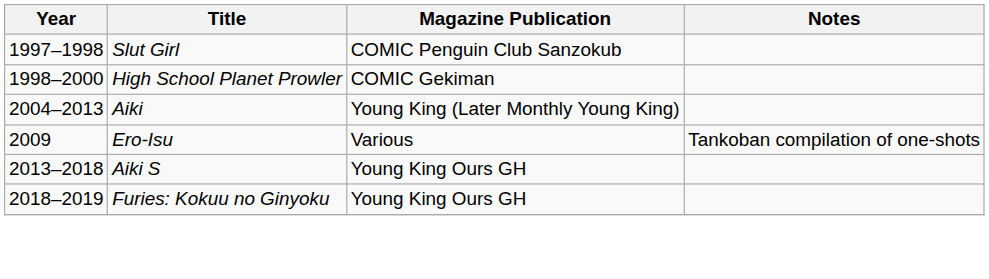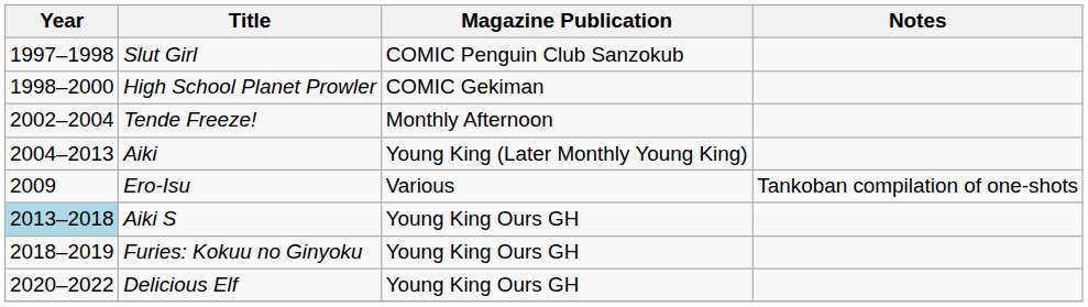+ row: 2002–2004 | Tende Freeze! | Monthly Afternoon
Aiki S | Year: no background -> lightblue background
+ row: 2020–2022 | Delicious Elf | Young King Ours GH
